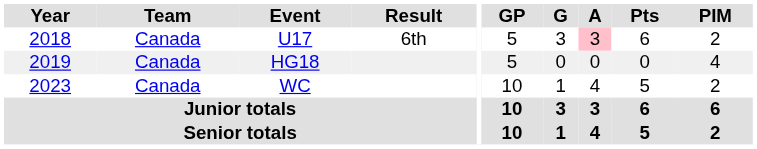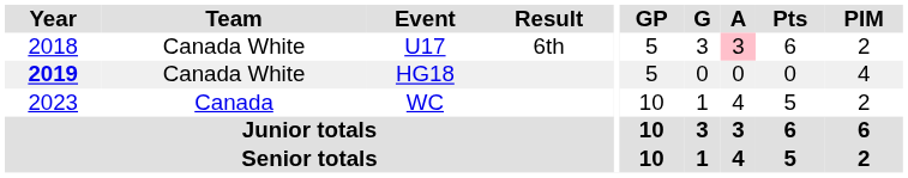U17 | Team: Canada -> Canada White
HG18 | Year: normal -> bold
HG18 | Team: Canada -> Canada White
